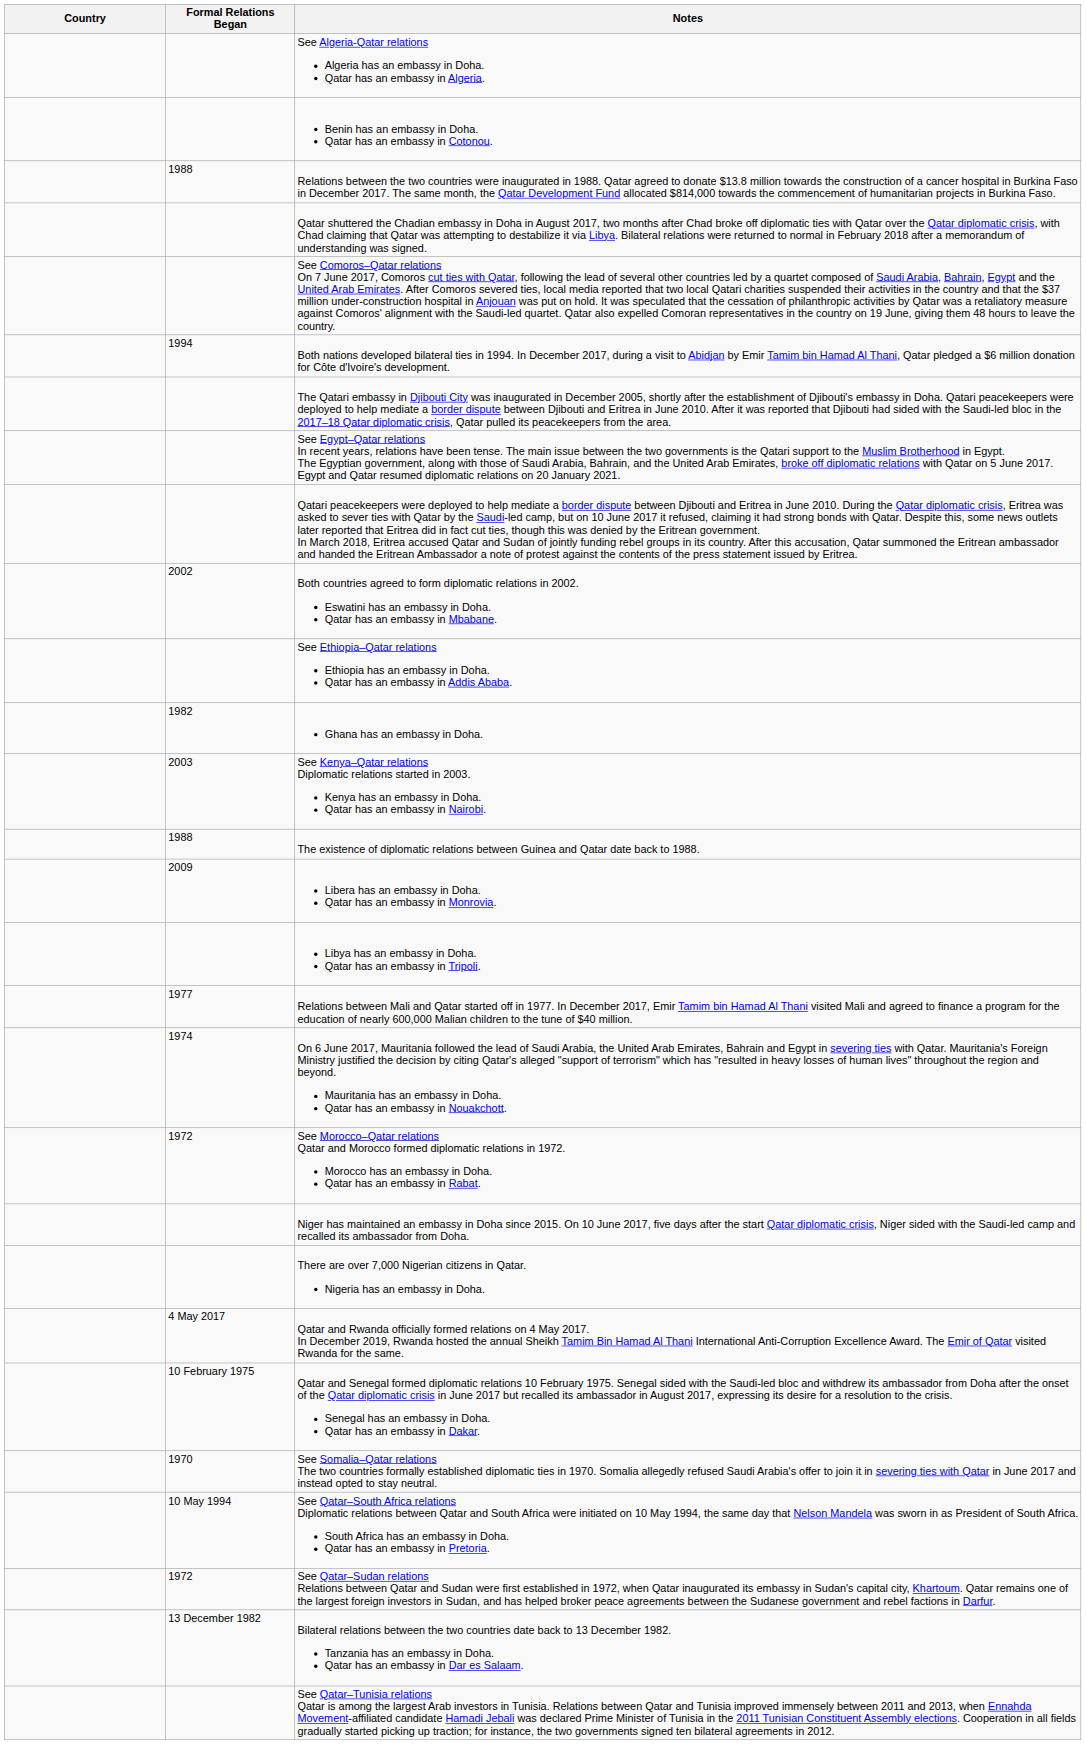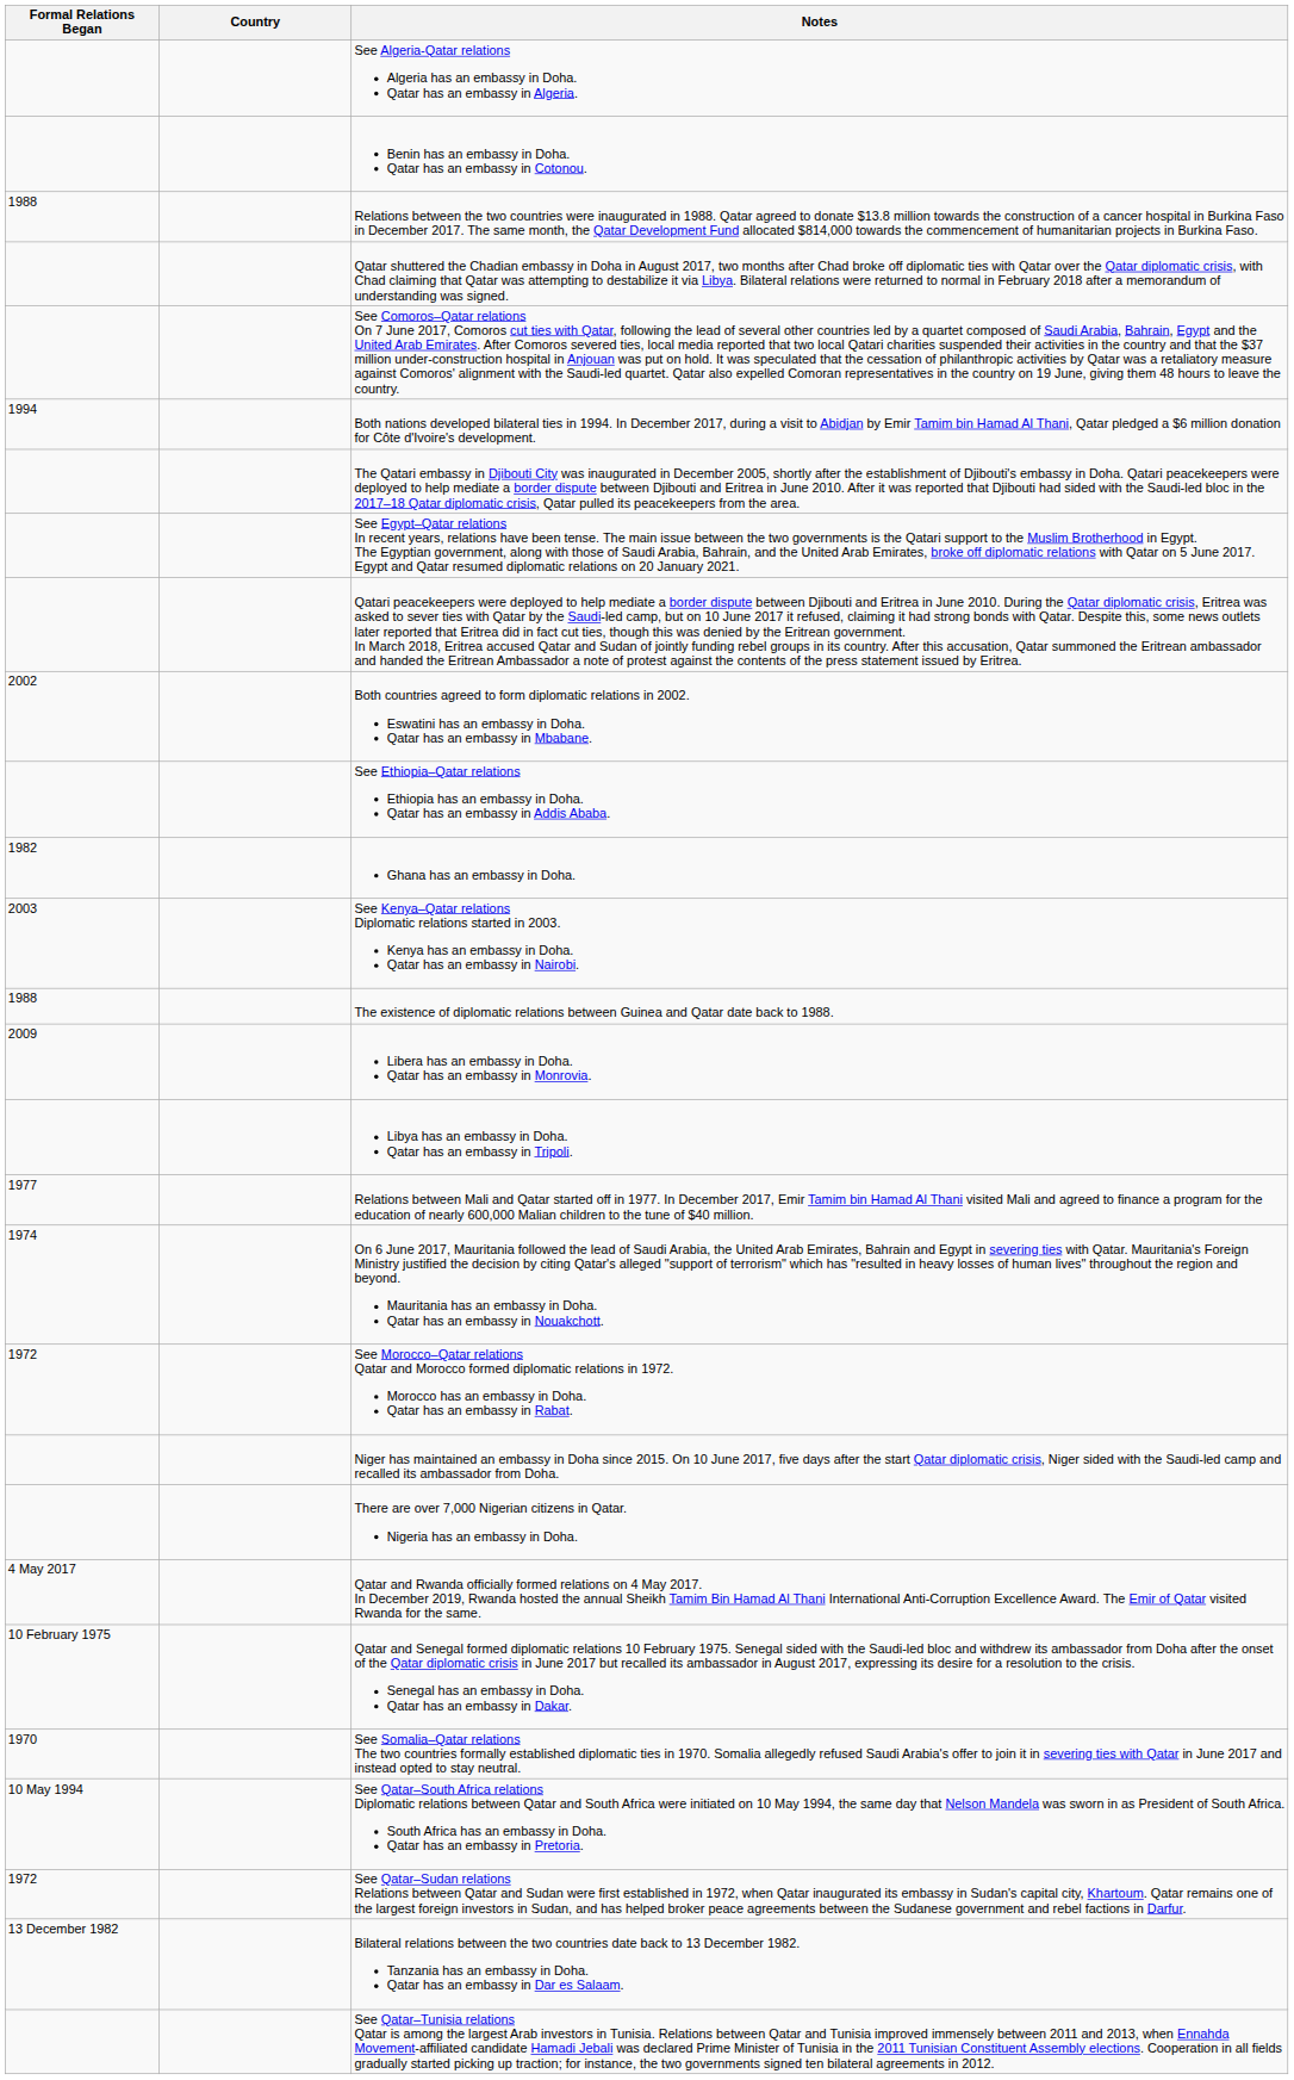columns swapped: Country <-> Formal Relations Began
